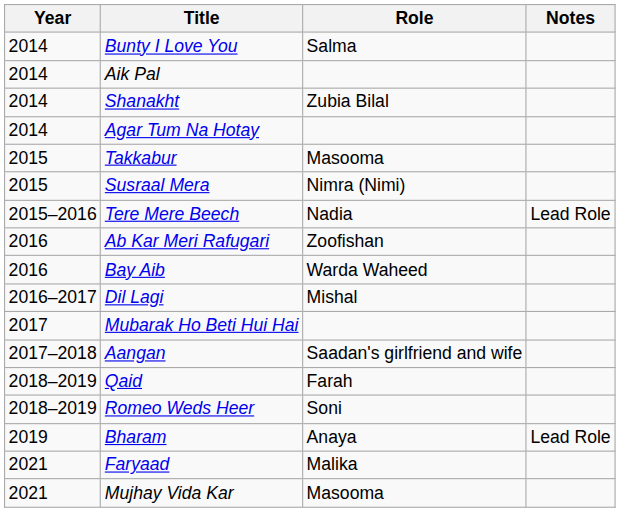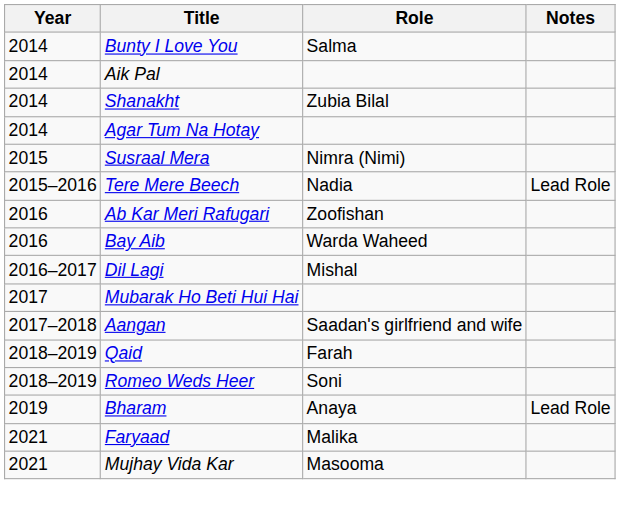- row: 2015 | Takkabur | Masooma
